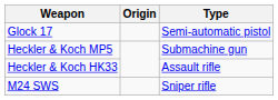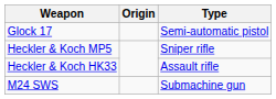Heckler & Koch MP5 | Type: Submachine gun -> Sniper rifle
M24 SWS | Type: Sniper rifle -> Submachine gun
